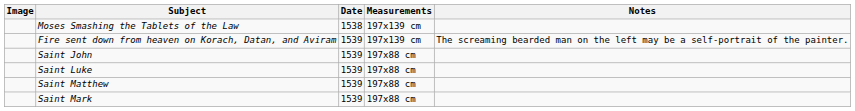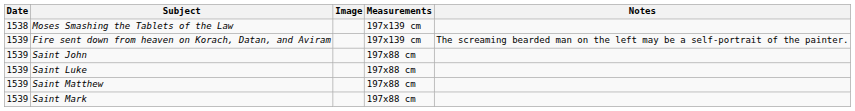columns swapped: Image <-> Date
